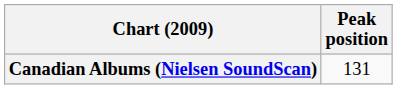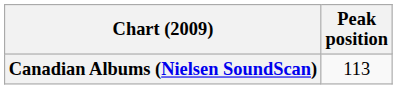Canadian Albums (Nielsen SoundScan) | Peak position: 131 -> 113
